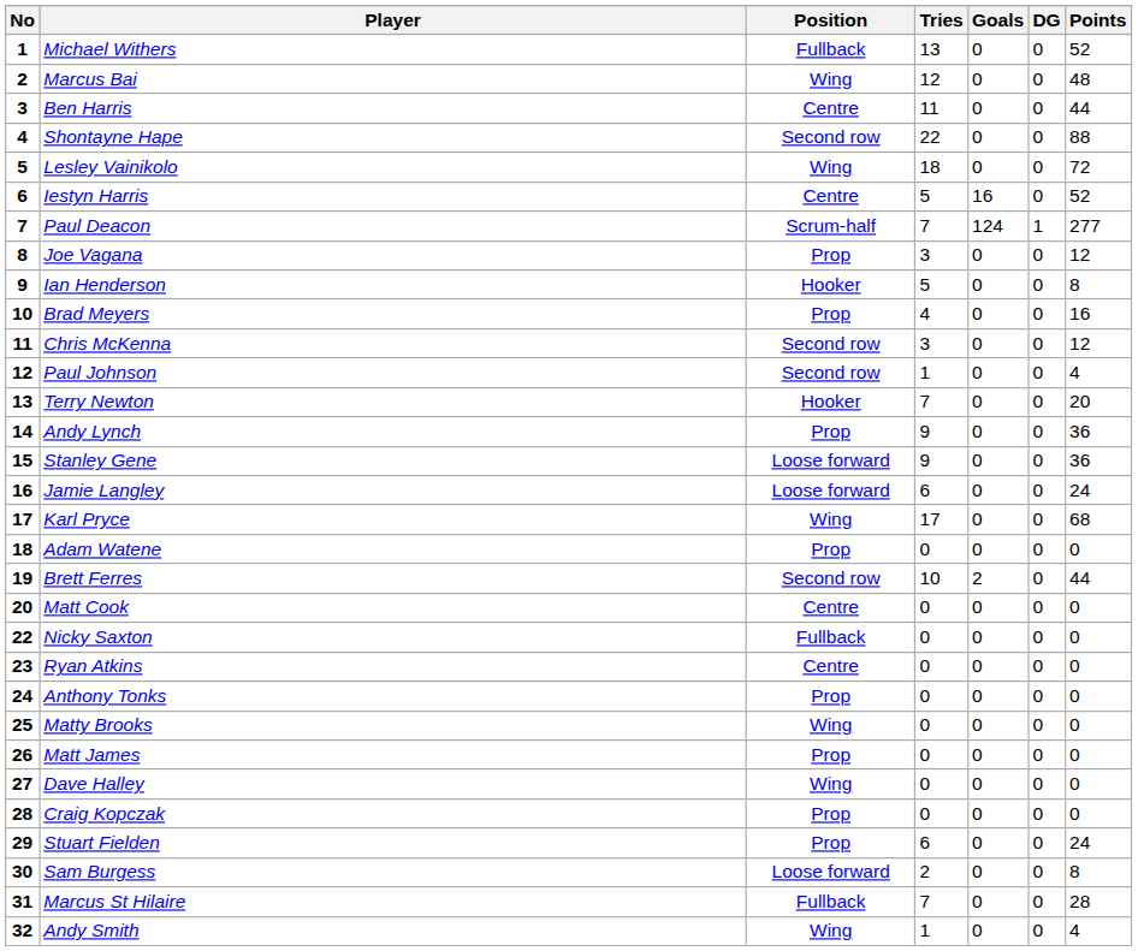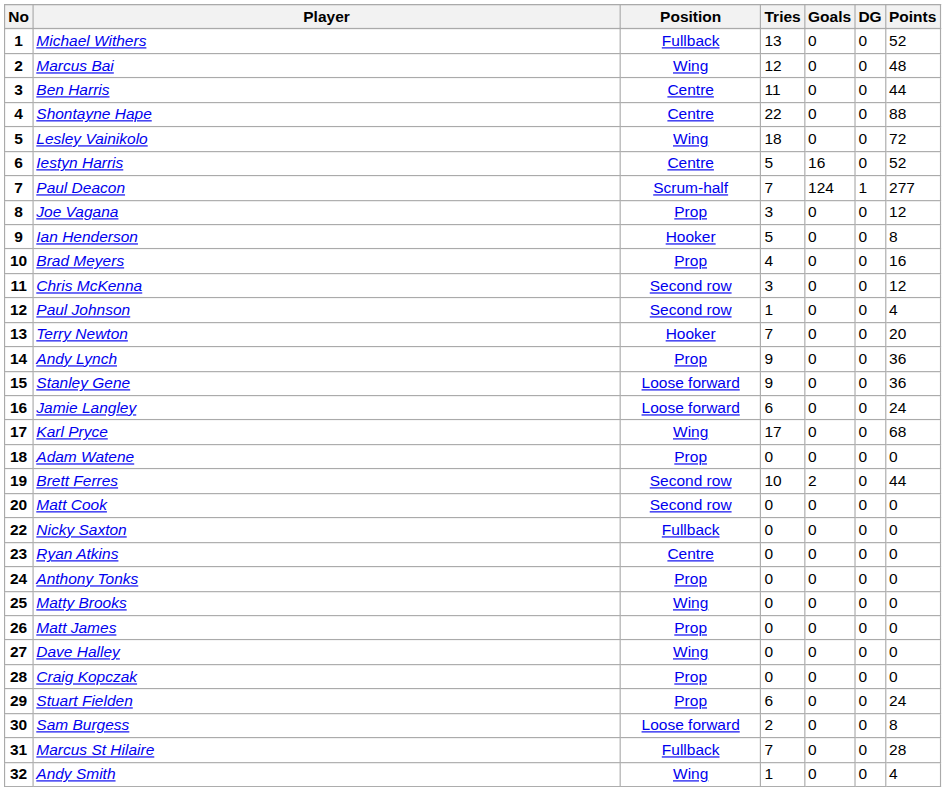Shontayne Hape | Position: Second row -> Centre
Matt Cook | Position: Centre -> Second row
